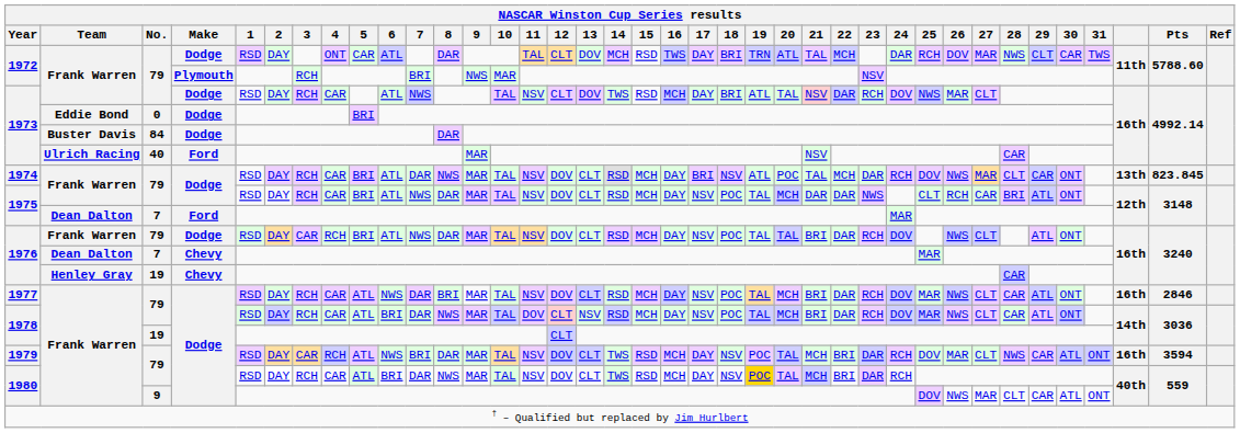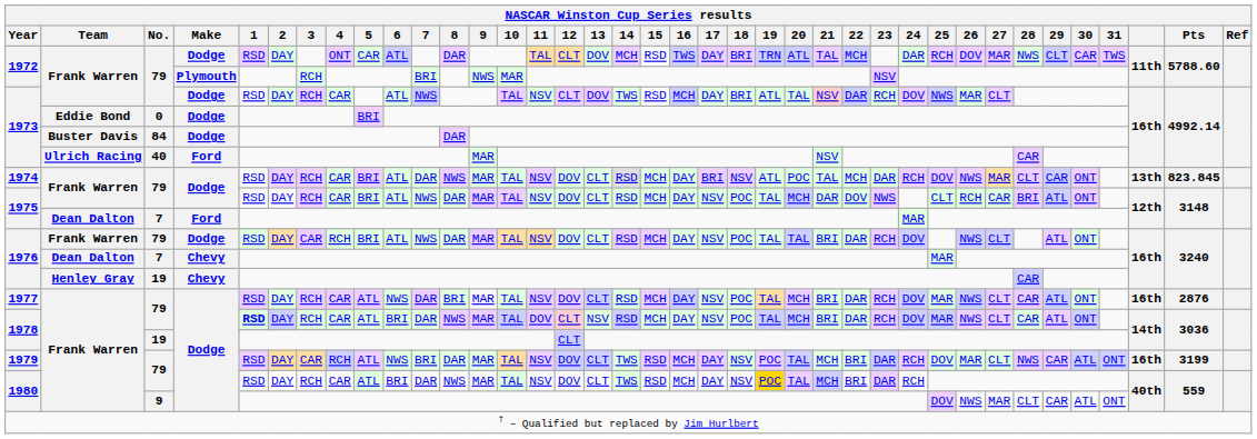1975 / 79 | NASCAR Winston Cup Series results / 22: DAR -> DOV
1977 | NASCAR Winston Cup Series results / Pts: 2846 -> 2876
1978 / 79 | NASCAR Winston Cup Series results / 1: normal -> bold
1979 | NASCAR Winston Cup Series results / Pts: 3594 -> 3199
